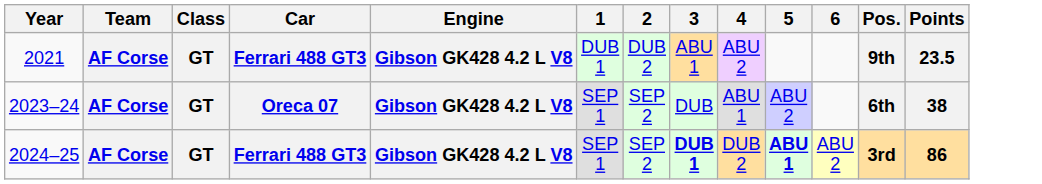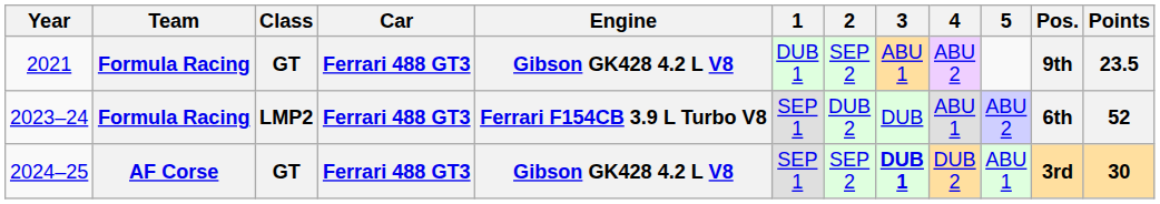- column: 6 | ABU 2
2021 | Team: AF Corse -> Formula Racing
2021 | 2: DUB 2 -> SEP 2
2023–24 | Team: AF Corse -> Formula Racing
2023–24 | Class: GT -> LMP2
2023–24 | Car: Oreca 07 -> Ferrari 488 GT3
2023–24 | Engine: Gibson GK428 4.2 L V8 -> Ferrari F154CB 3.9 L Turbo V8
2023–24 | 2: SEP 2 -> DUB 2
2023–24 | Points: 38 -> 52
2024–25 | 5: bold -> normal
2024–25 | Points: 86 -> 30
